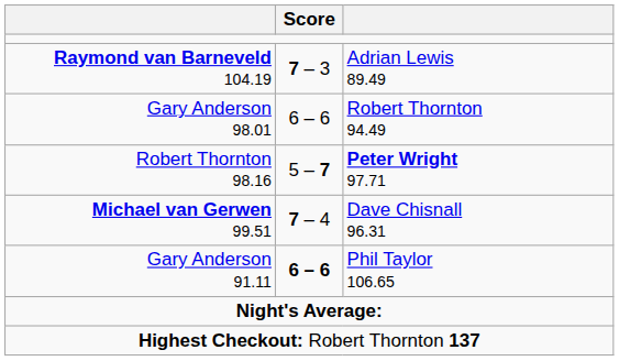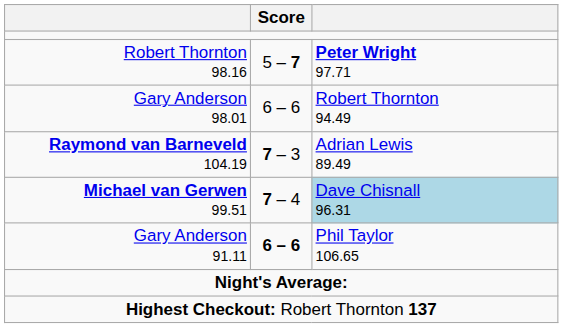rows swapped: Robert Thornton 98.16 <-> Raymond van Barneveld 104.19
Michael van Gerwen 99.51 | column 3: no background -> lightblue background
